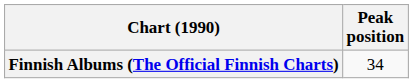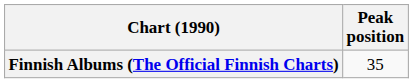Finnish Albums (The Official Finnish Charts) | Peak position: 34 -> 35
